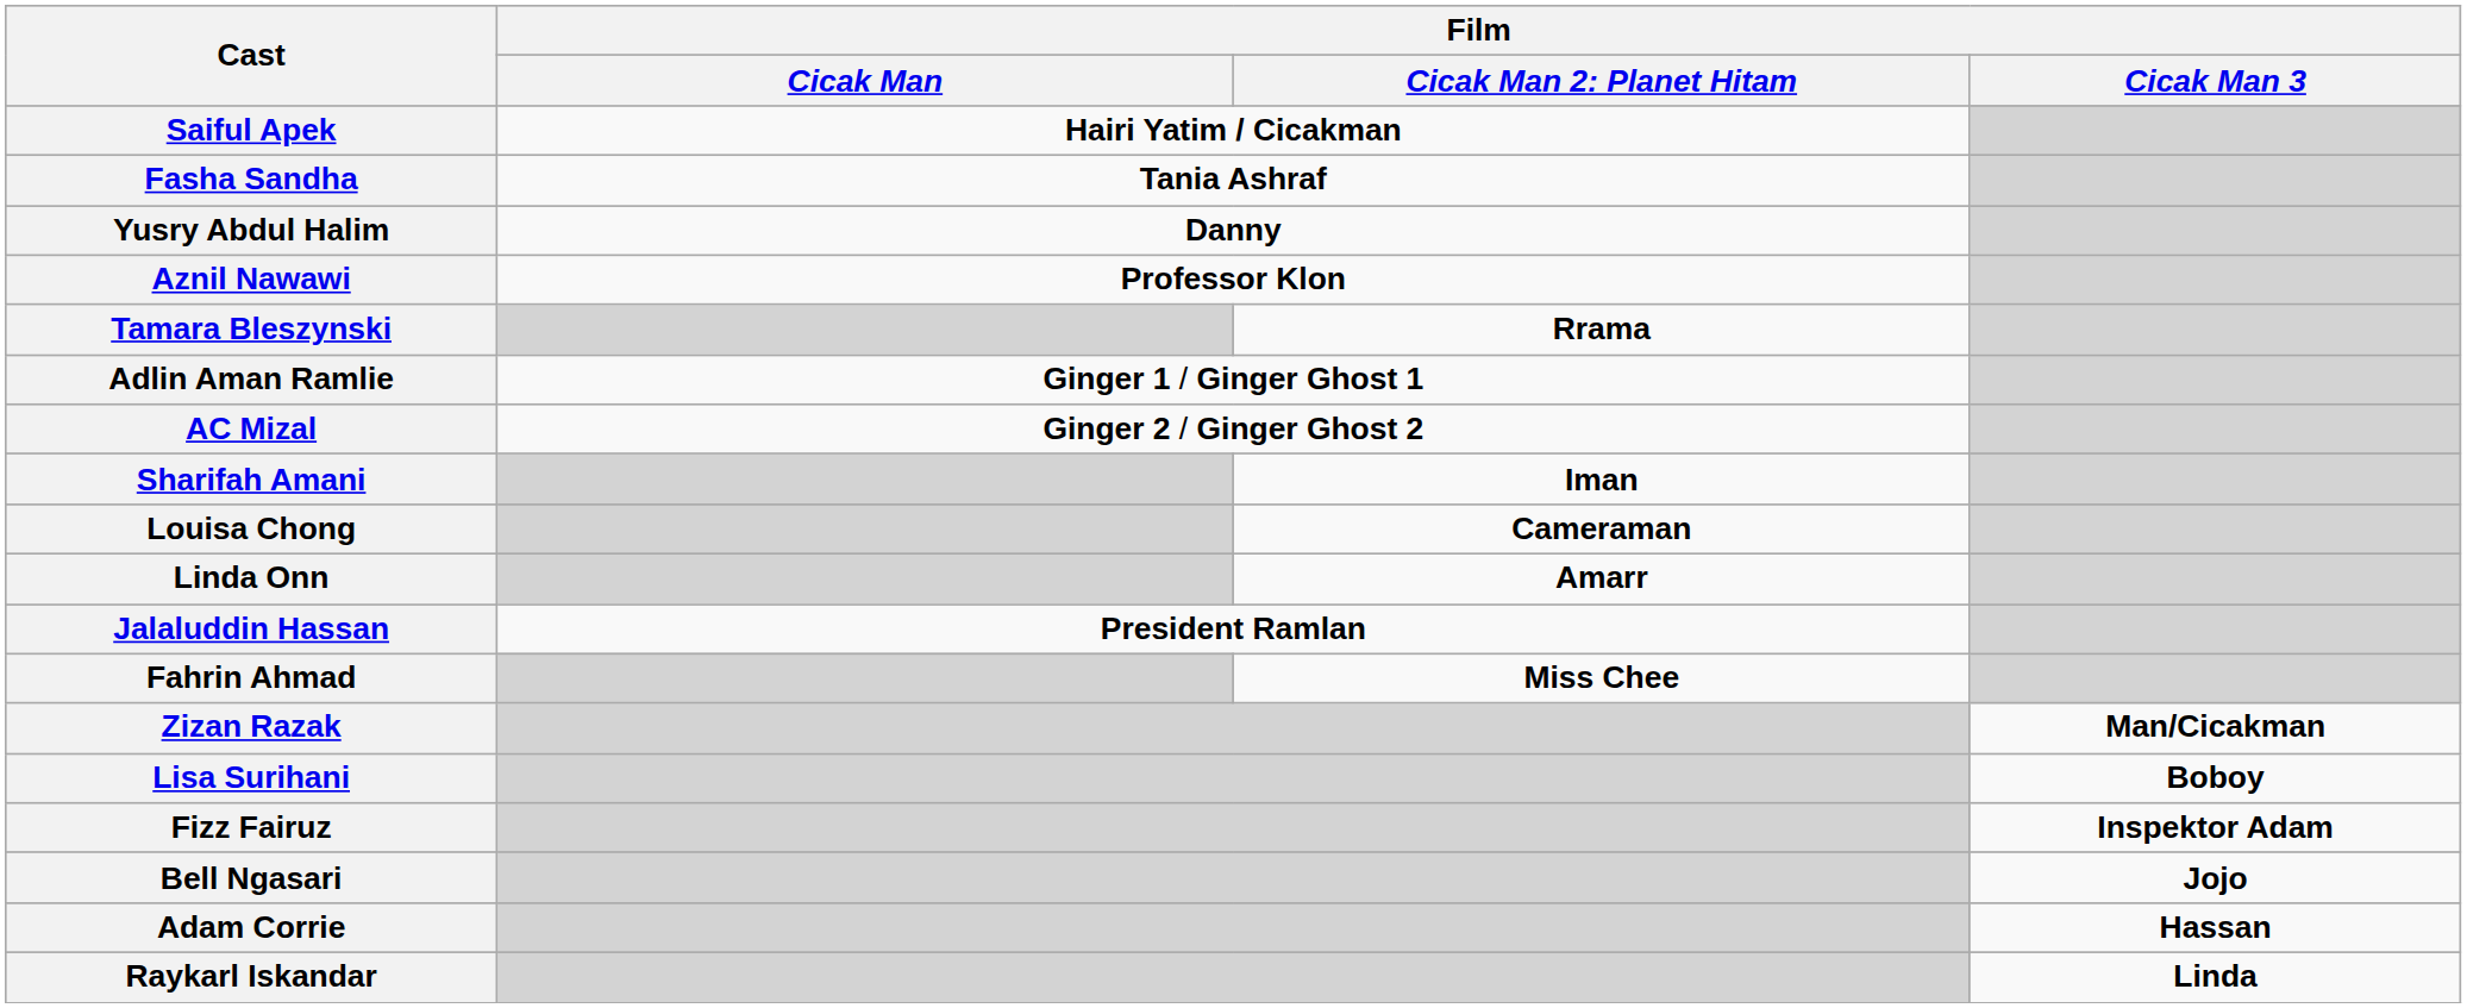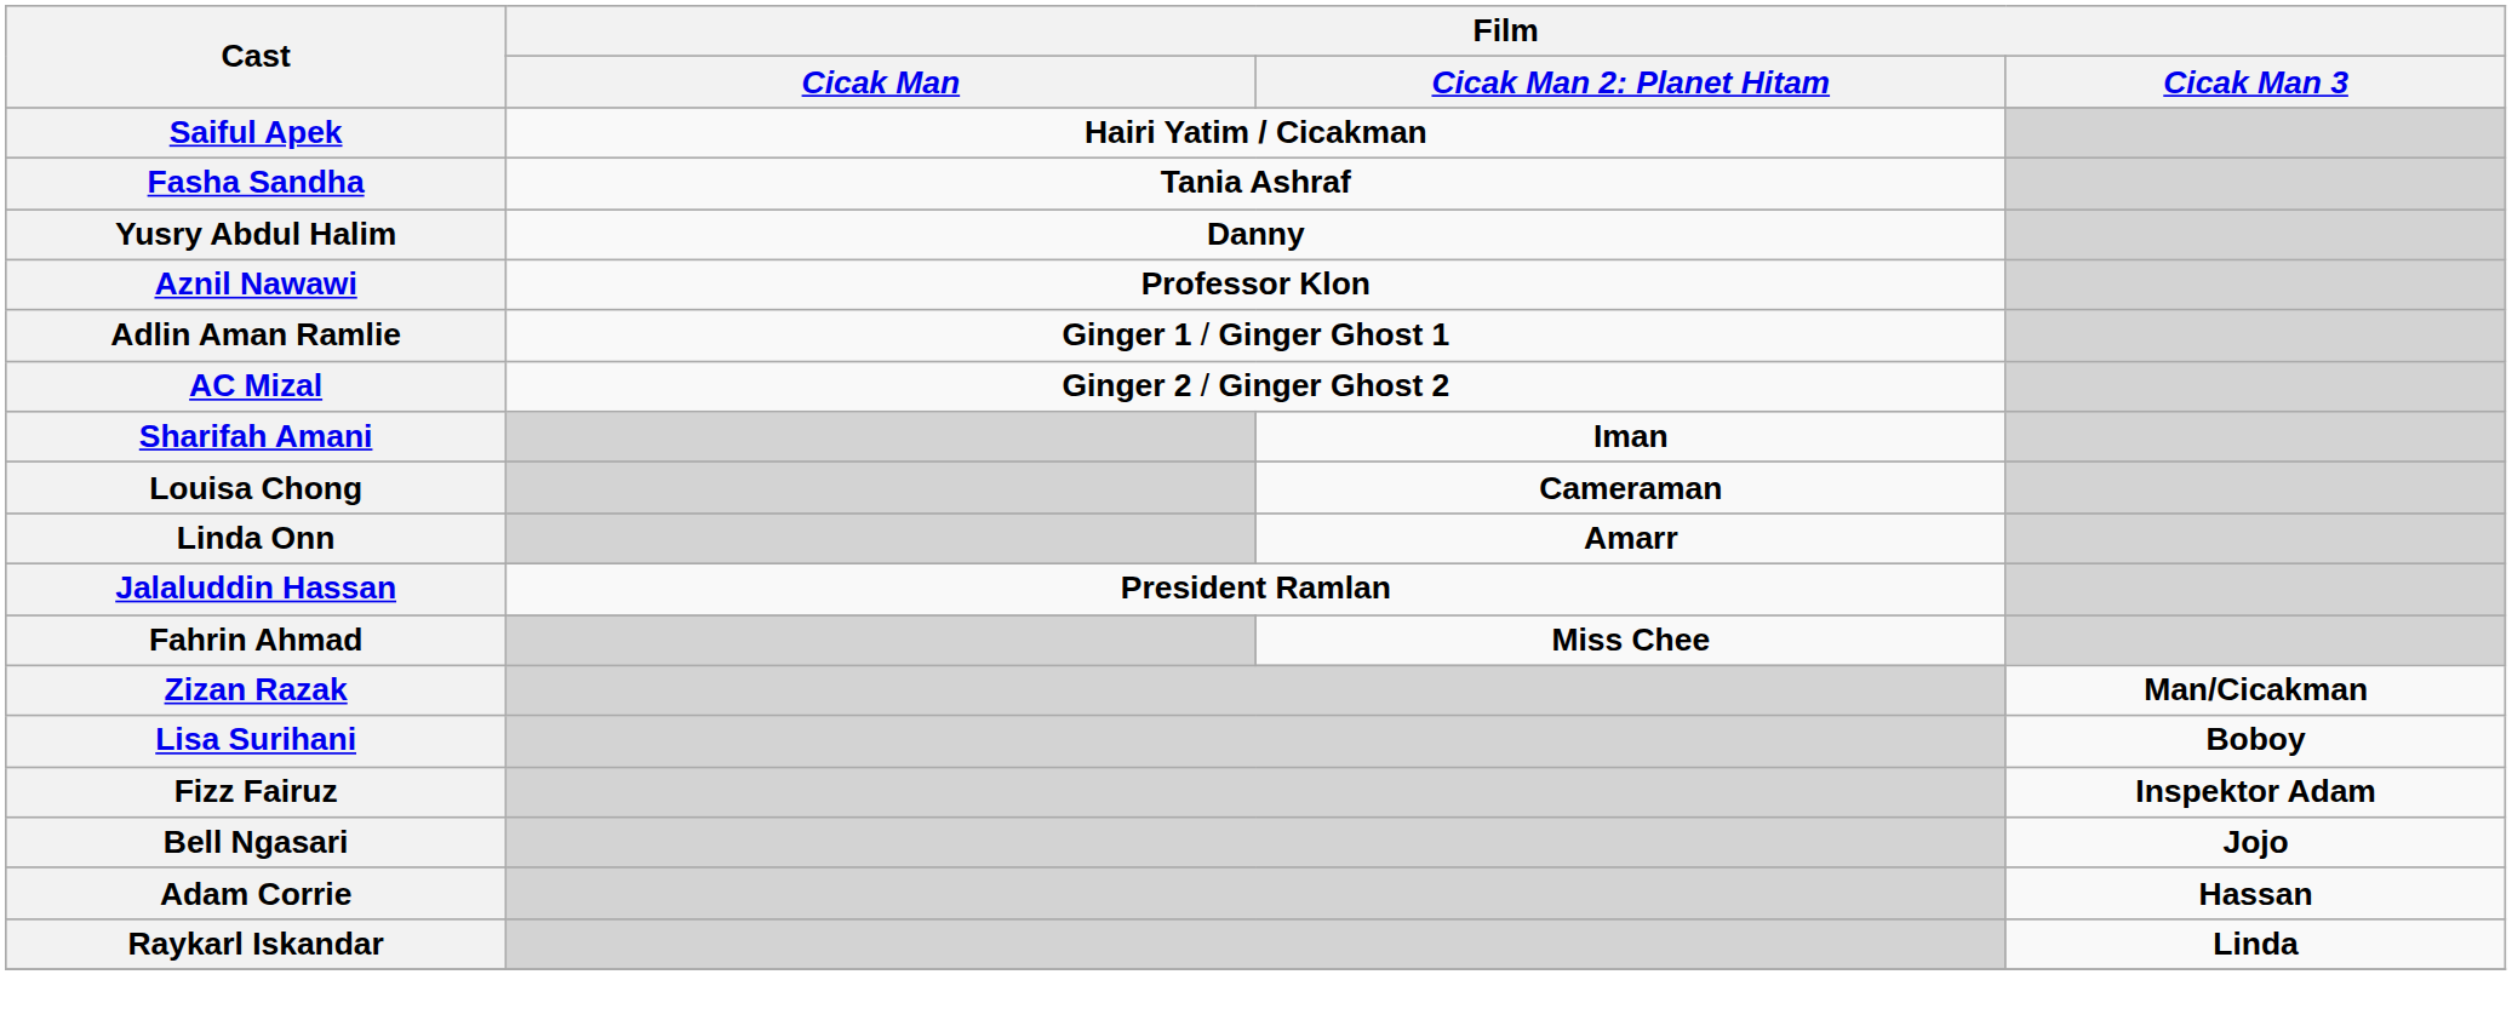- row: Tamara Bleszynski | Rrama
